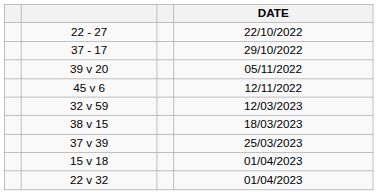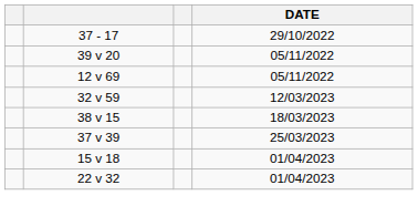- row: 22 - 27 | 22/10/2022
+ row: 12 v 69 | 05/11/2022
- row: 45 v 6 | 12/11/2022
